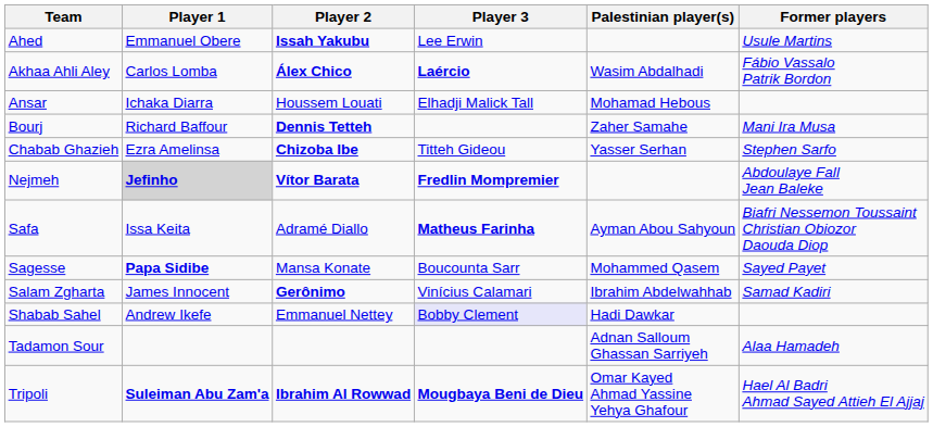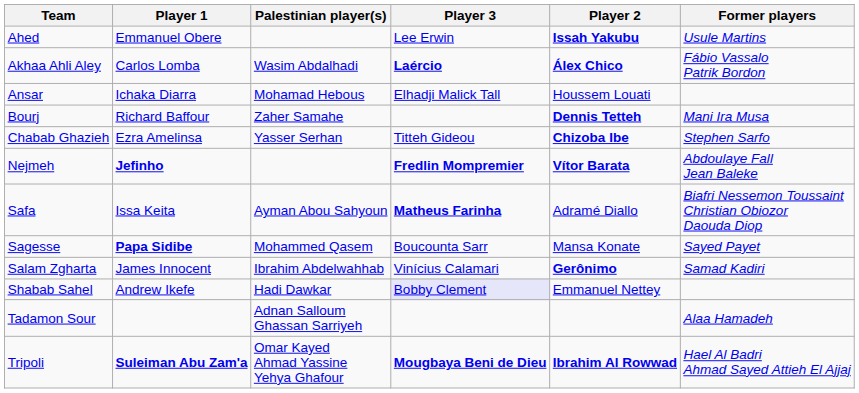columns swapped: Player 2 <-> Palestinian player(s)
Nejmeh | Player 1: lightgrey background -> no background
